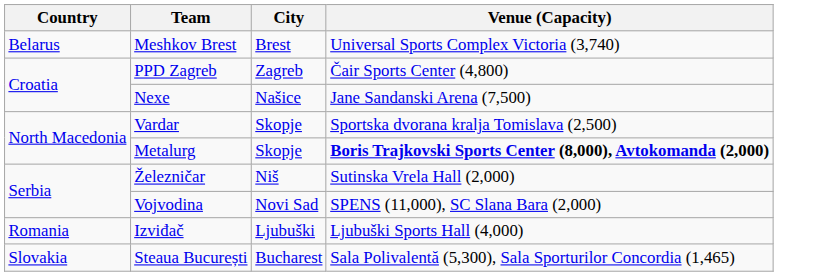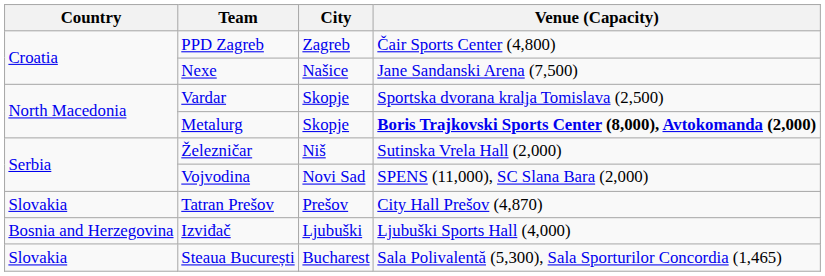- row: Belarus | Meshkov Brest | Brest | Universal Sports Complex Victoria (3,740)
+ row: Slovakia | Tatran Prešov | Prešov | City Hall Prešov (4,870)
Izviđač | Country: Romania -> Bosnia and Herzegovina
